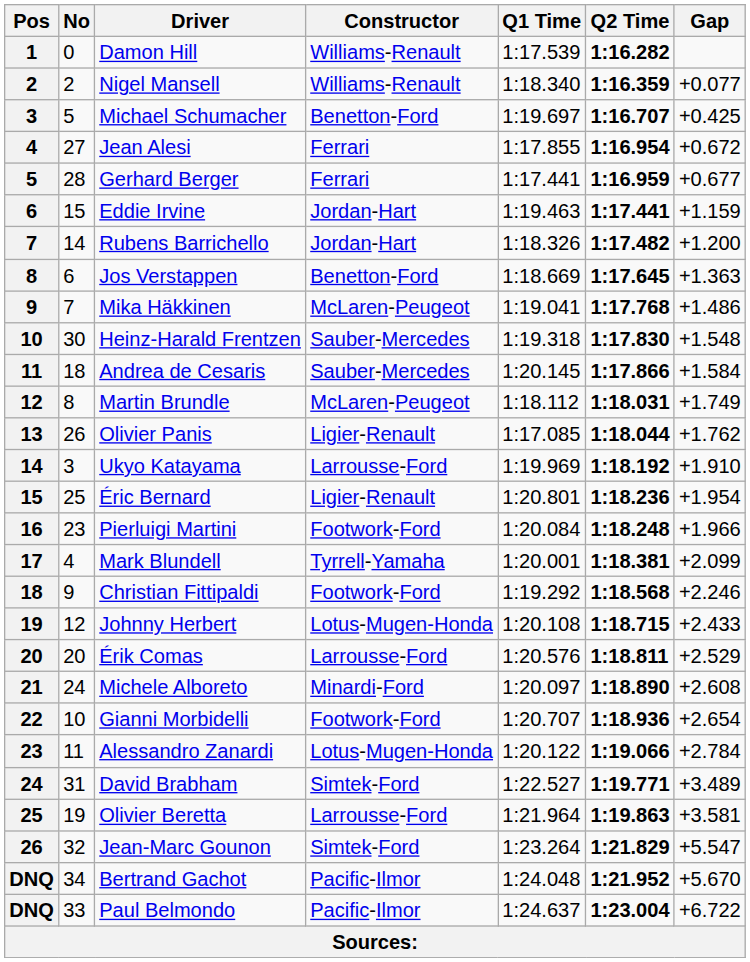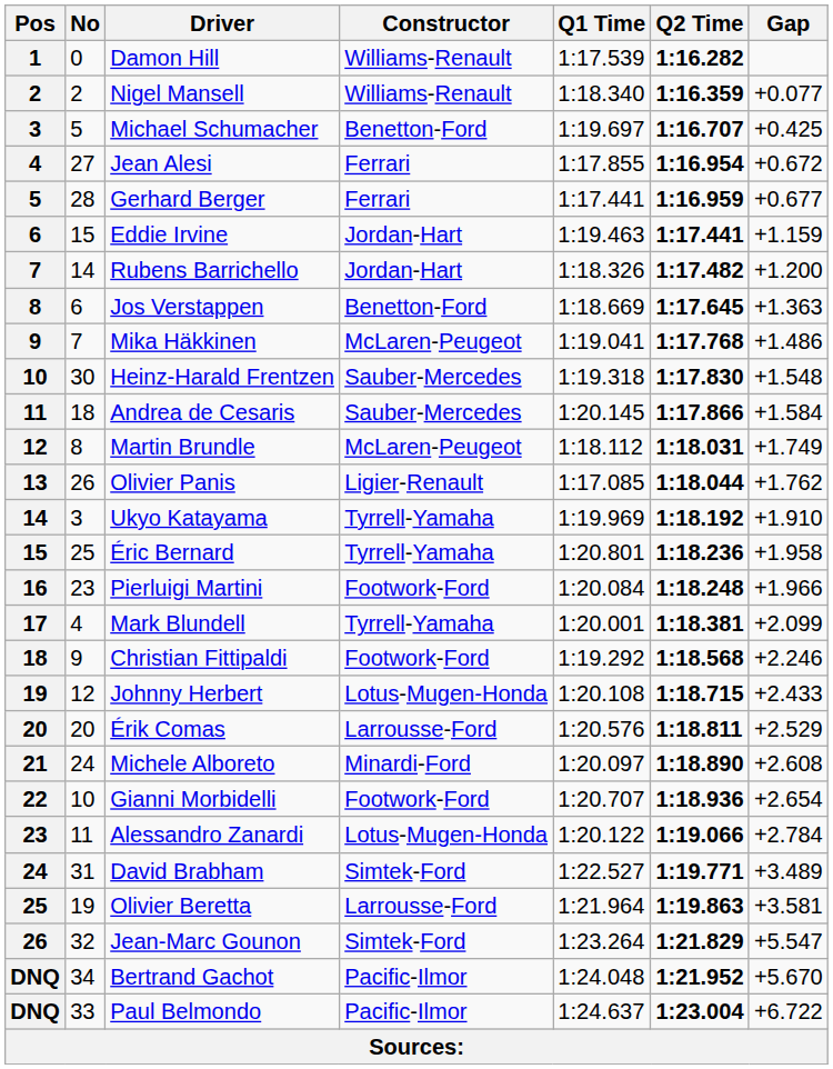Ukyo Katayama | Constructor: Larrousse-Ford -> Tyrrell-Yamaha
Éric Bernard | Constructor: Ligier-Renault -> Tyrrell-Yamaha
Éric Bernard | Gap: +1.954 -> +1.958
